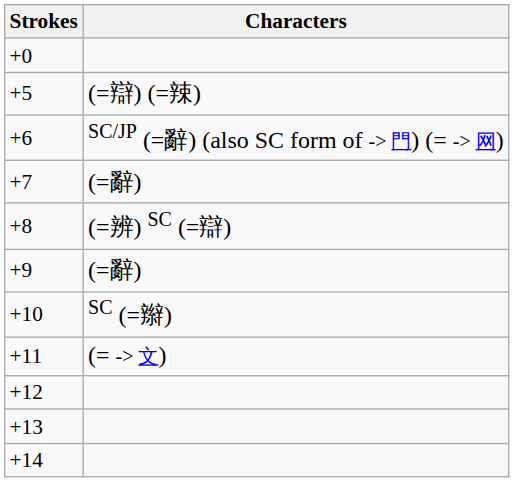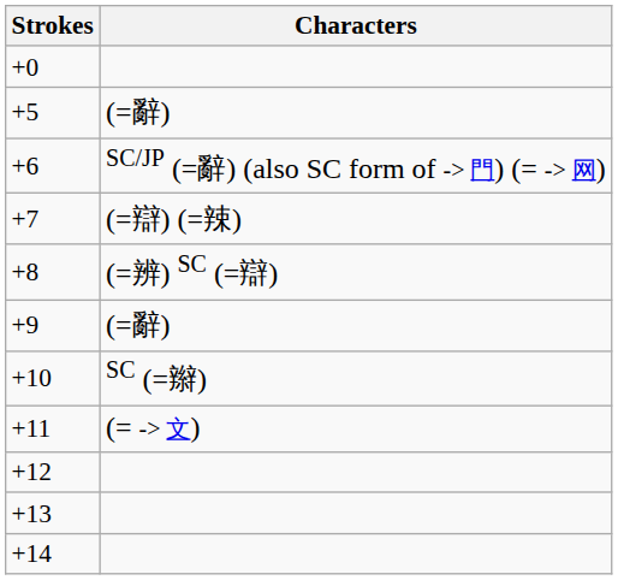+5 | Characters: (=辯) (=辣) -> (=辭)
+7 | Characters: (=辭) -> (=辯) (=辣)
